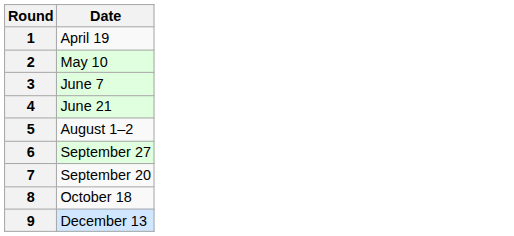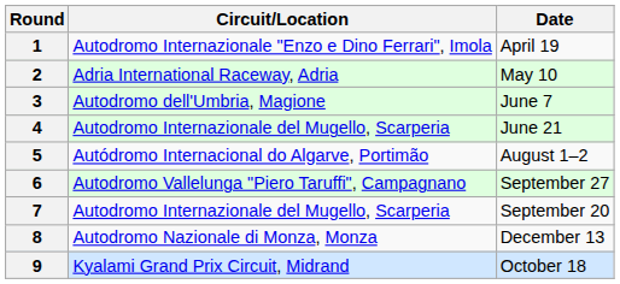+ column: Circuit/Location | Autodromo Internazionale "Enzo e Dino Ferrari", Imola | Adria International Raceway, Adria | Autodromo dell'Umbria, Magione | Autodromo Internazionale del Mugello, Scarperia | Autódromo Internacional do Algarve, Portimão | Autodromo Vallelunga "Piero Taruffi", Campagnano | Autodromo Internazionale del Mugello, Scarperia | Autodromo Nazionale di Monza, Monza | Kyalami Grand Prix Circuit, Midrand
8 | Date: October 18 -> December 13
9 | Date: December 13 -> October 18
